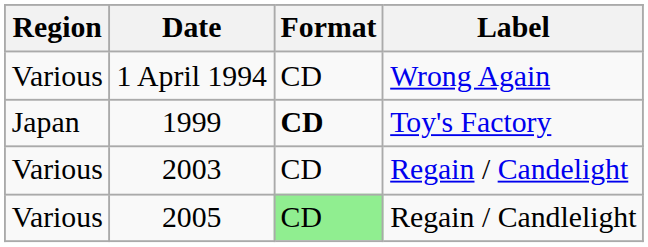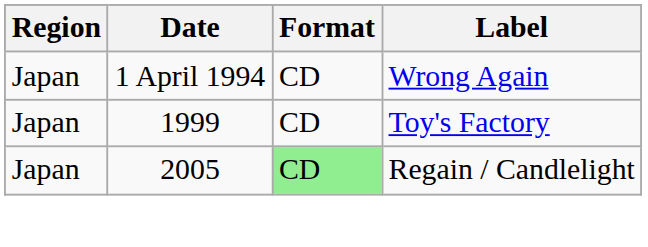Wrong Again | Region: Various -> Japan
Toy's Factory | Format: bold -> normal
- row: Various | 2003 | CD | Regain / Candelight
Regain / Candlelight | Region: Various -> Japan
